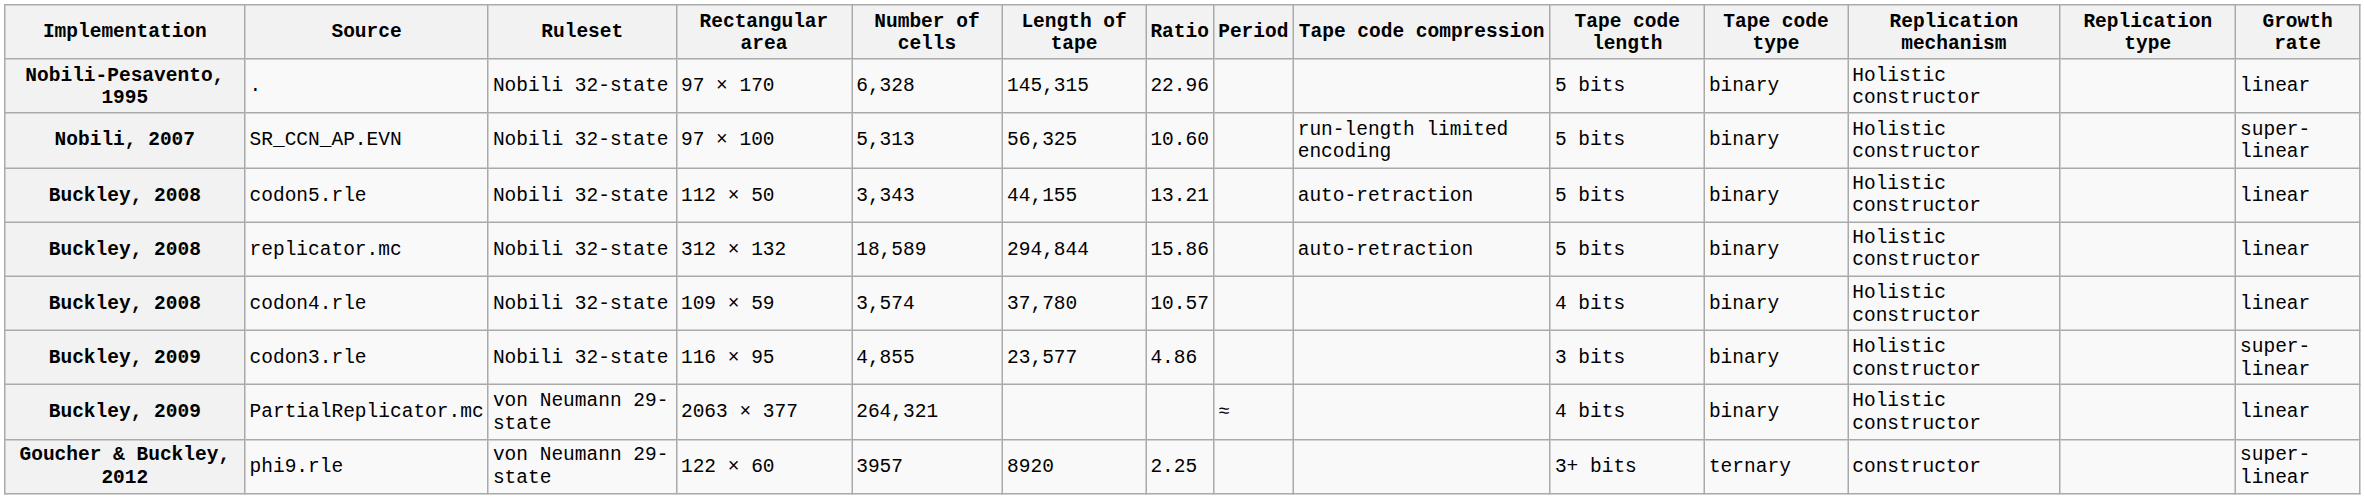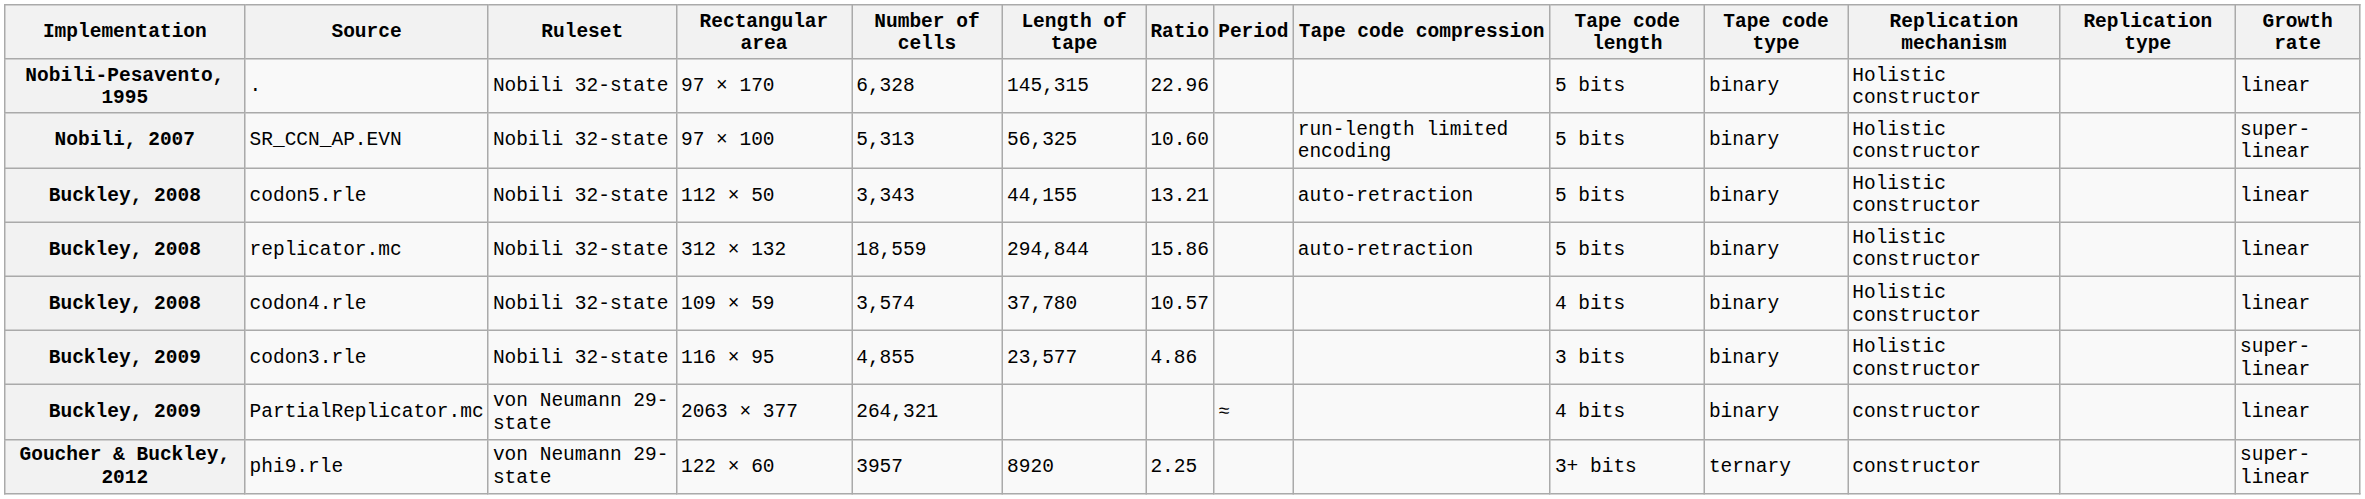replicator.mc | Number of cells: 18,589 -> 18,559
PartialReplicator.mc | Replication mechanism: Holistic constructor -> constructor
